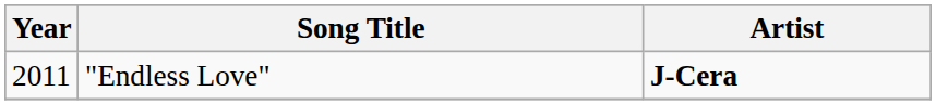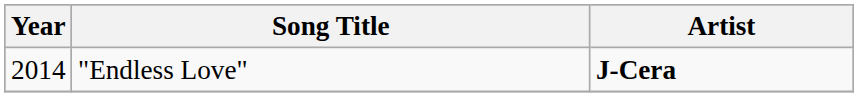"Endless Love" | Year: 2011 -> 2014
